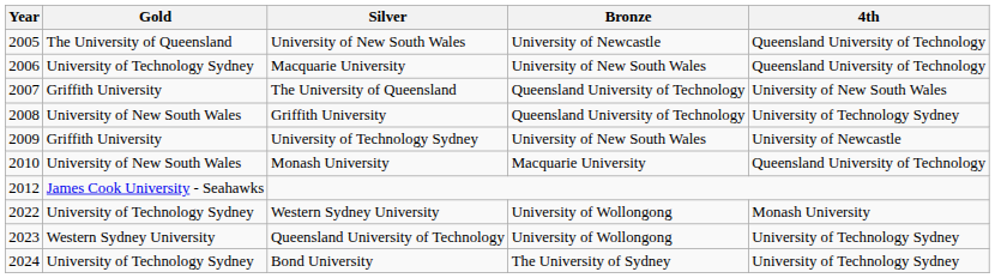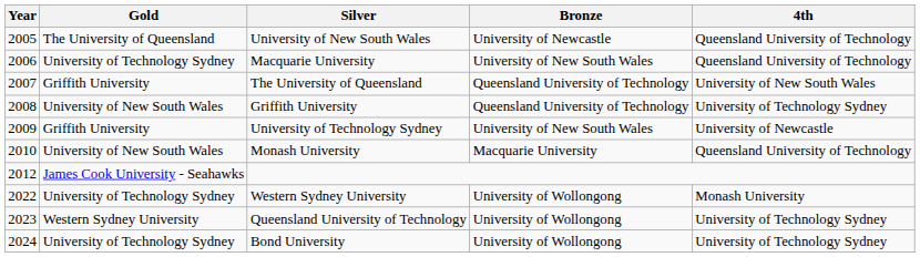Bond University | Bronze: The University of Sydney -> University of Wollongong
